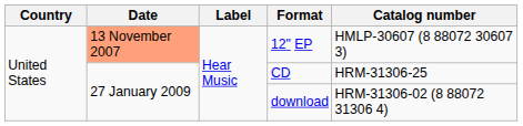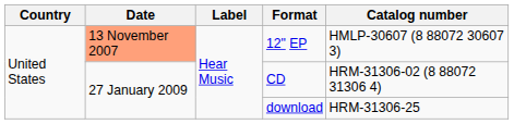CD | Catalog number: HRM-31306-25 -> HRM-31306-02 (8 88072 31306 4)
download | Catalog number: HRM-31306-02 (8 88072 31306 4) -> HRM-31306-25
